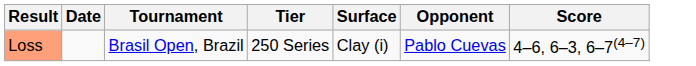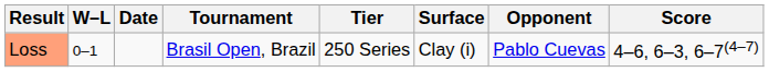+ column: W–L | 0–1
